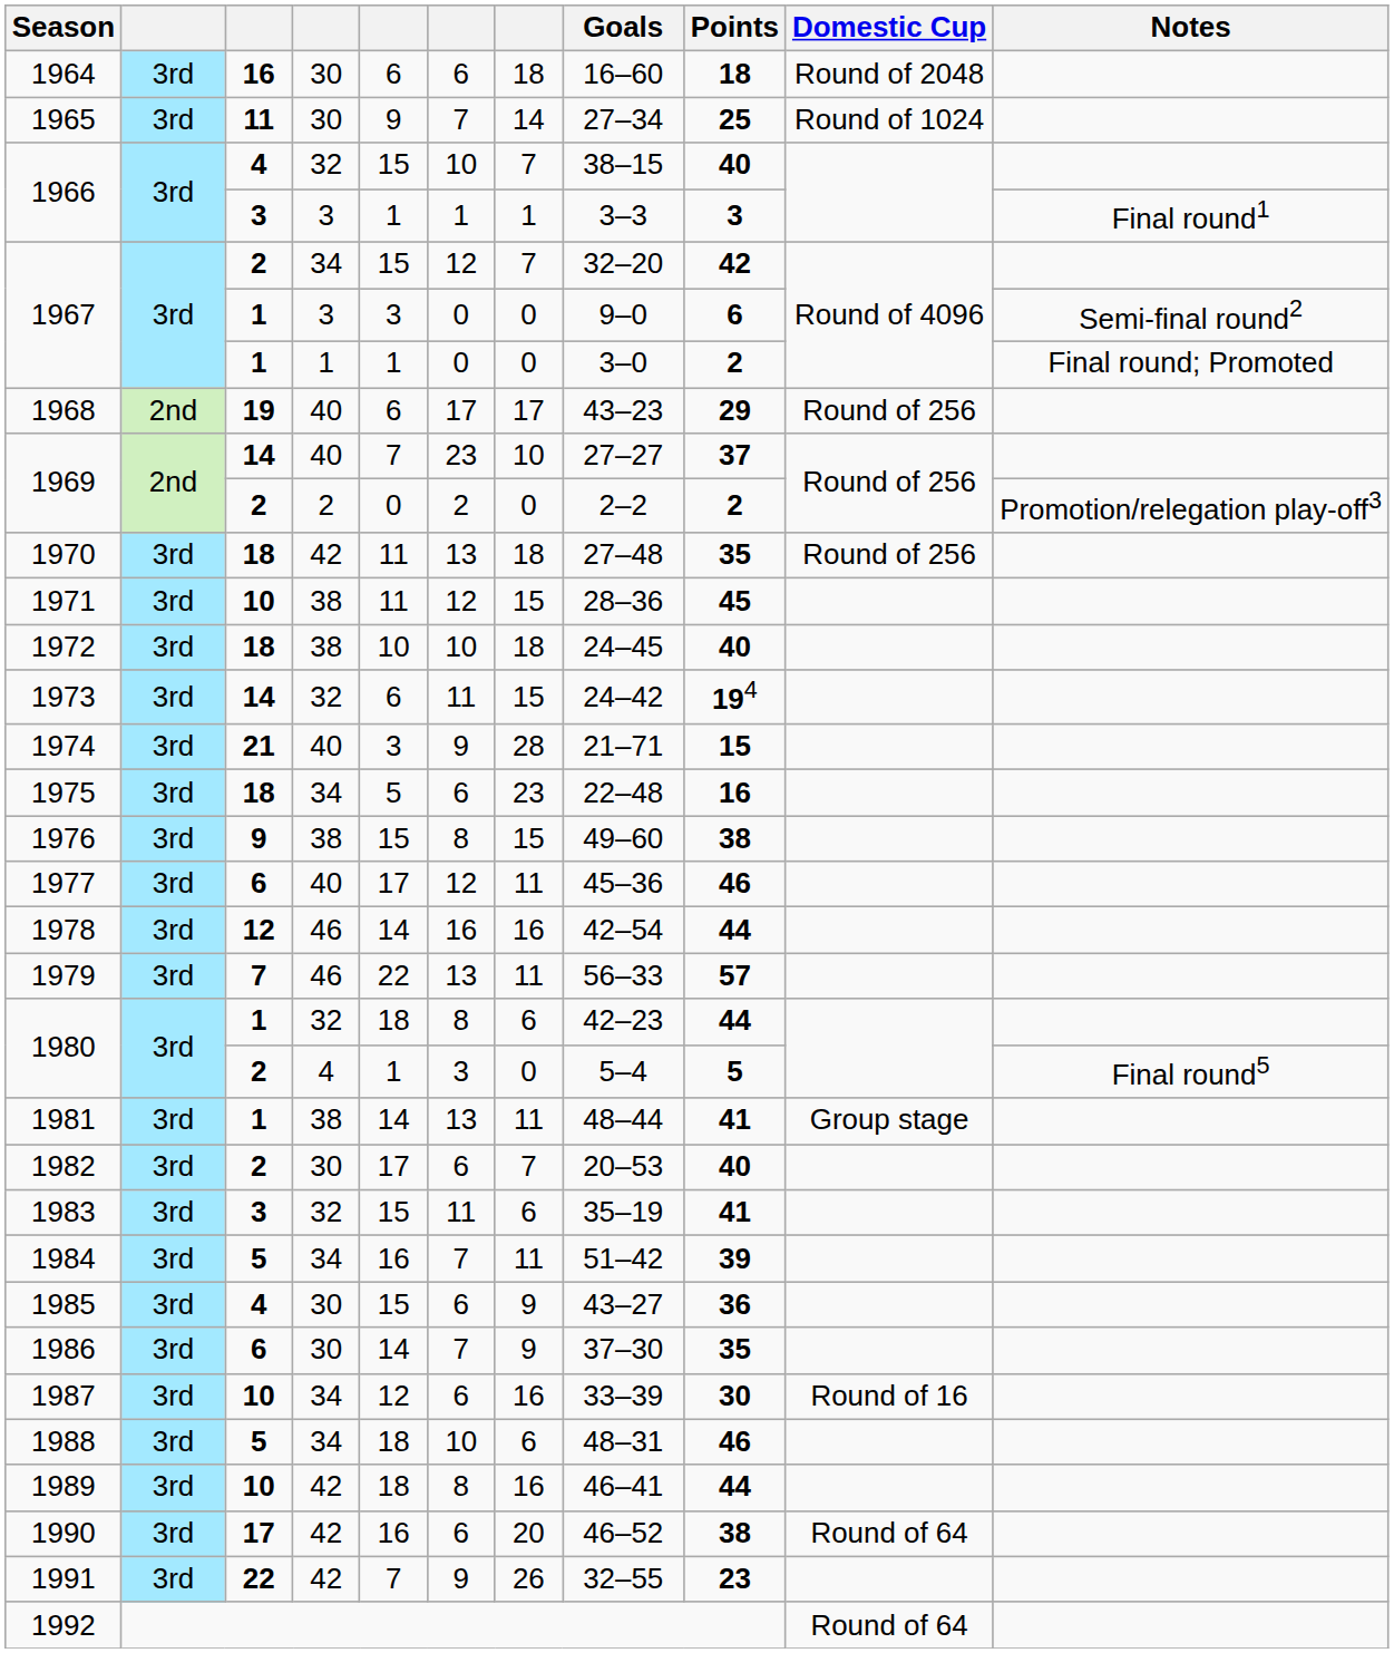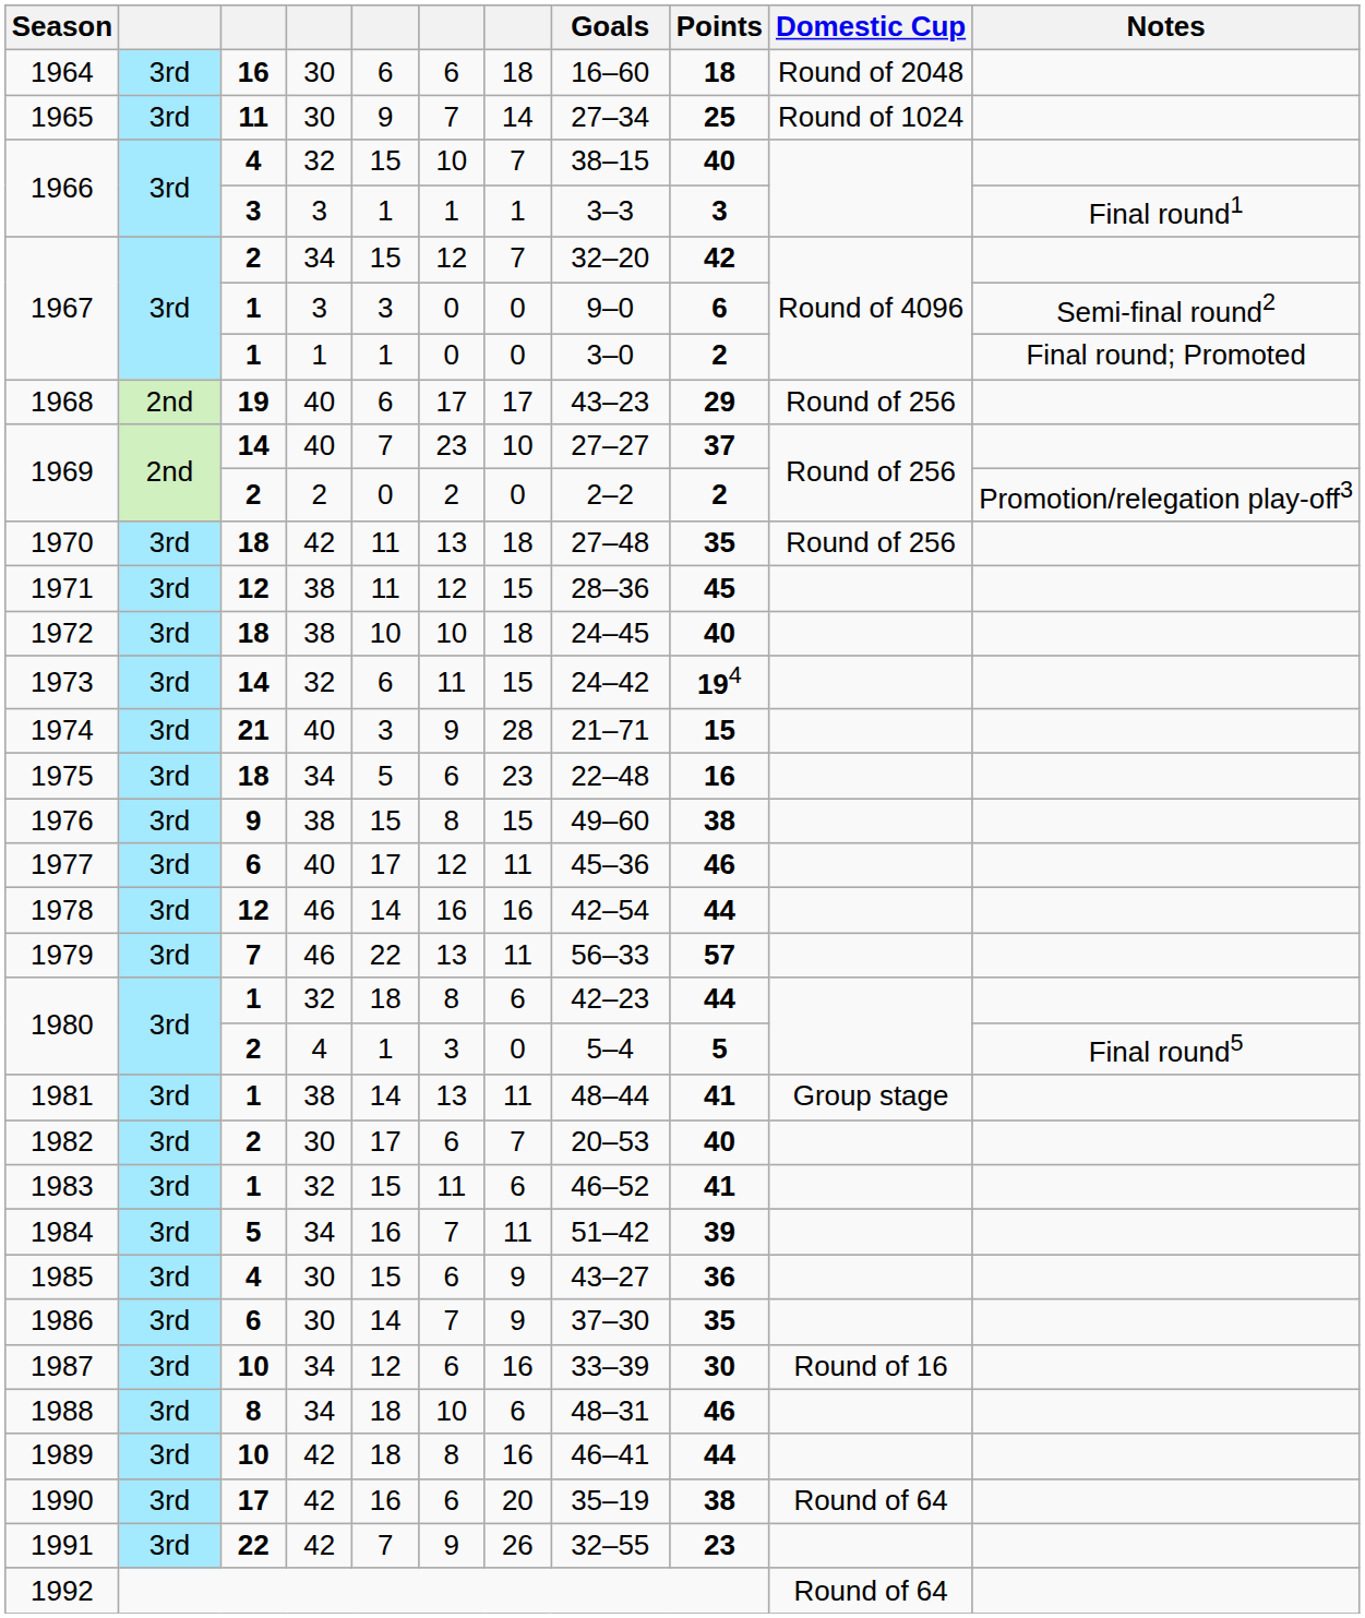1971 | column 3: 10 -> 12
1983 | column 3: 3 -> 1
1983 | Goals: 35–19 -> 46–52
1988 | column 3: 5 -> 8
1990 | Goals: 46–52 -> 35–19
